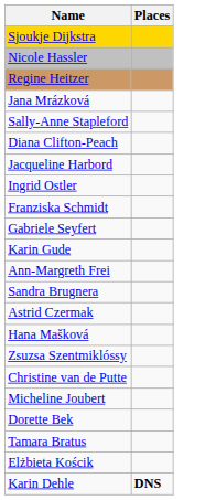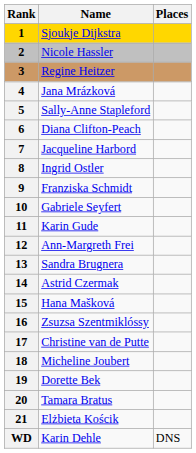+ column: Rank | 1 | 2 | 3 | 4 | 5 | 6 | 7 | 8 | 9 | 10 | 11 | 12 | 13 | 14 | 15 | 16 | 17 | 18 | 19 | 20 | 21 | WD
Karin Dehle | Places: bold -> normal
